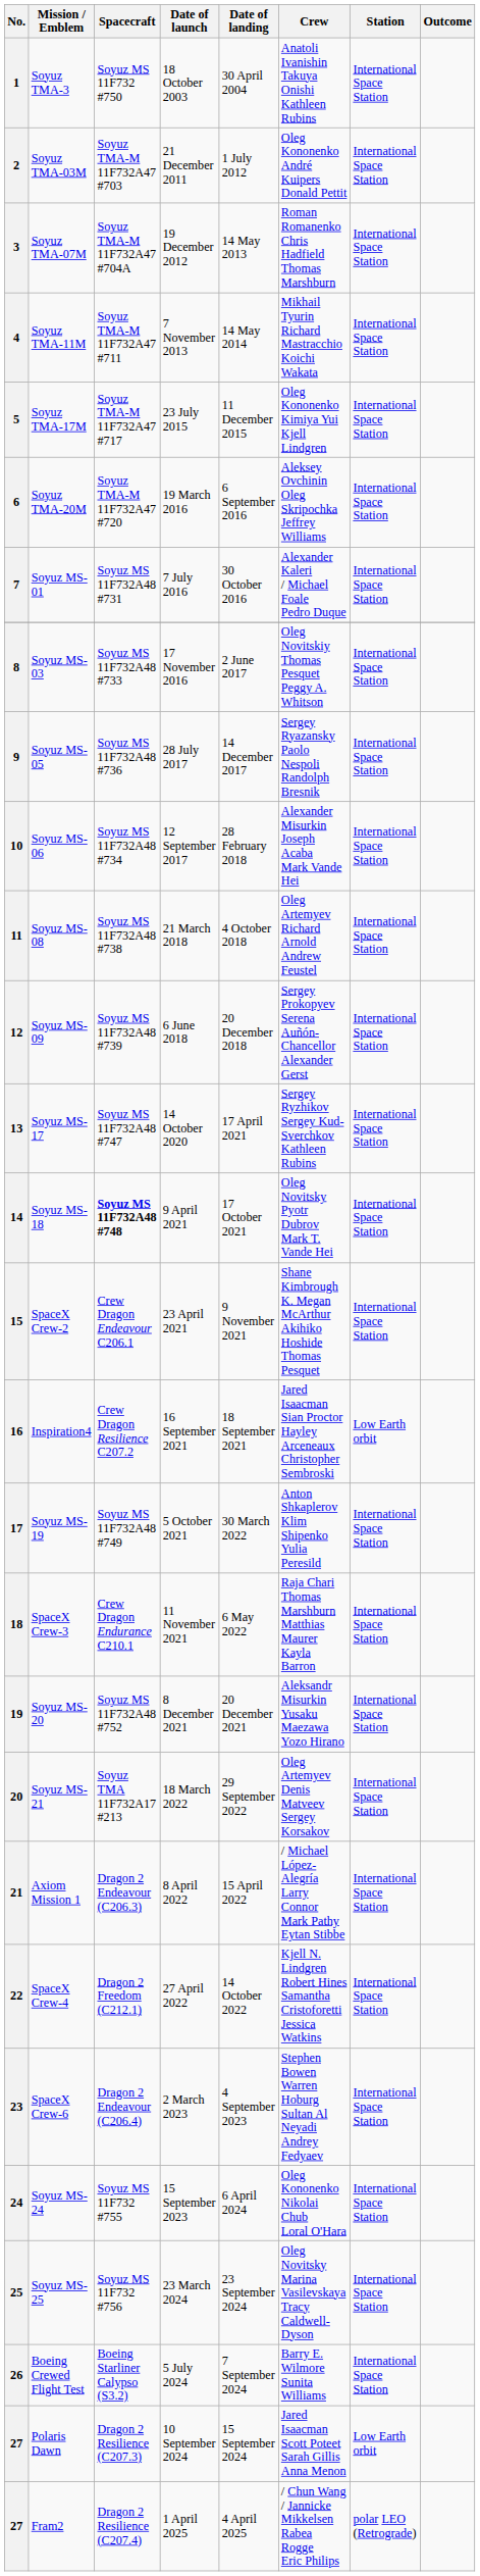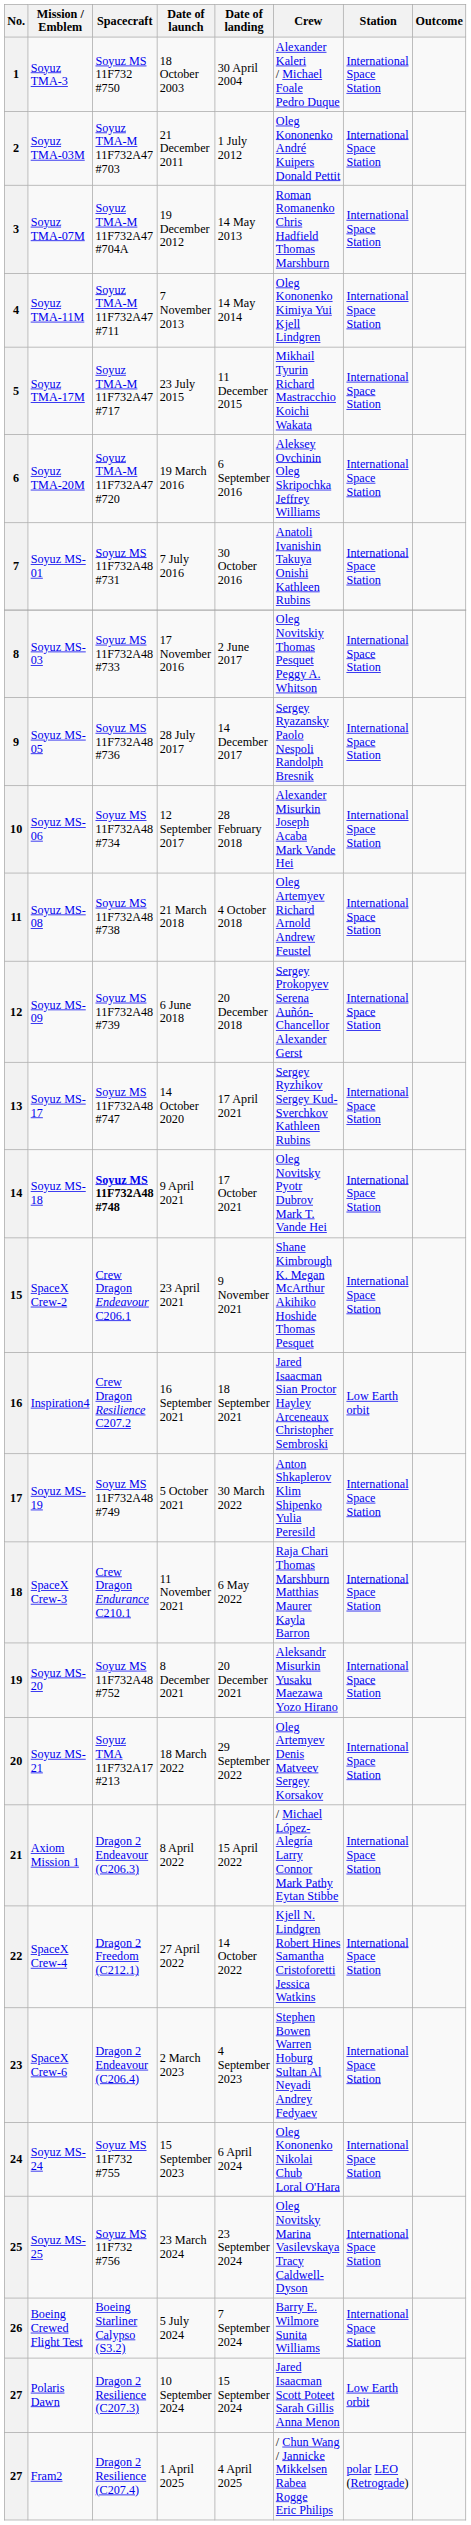1 | Crew: Anatoli Ivanishin Takuya Onishi Kathleen Rubins -> Alexander Kaleri / Michael Foale Pedro Duque
4 | Crew: Mikhail Tyurin Richard Mastracchio Koichi Wakata -> Oleg Kononenko Kimiya Yui Kjell Lindgren
5 | Crew: Oleg Kononenko Kimiya Yui Kjell Lindgren -> Mikhail Tyurin Richard Mastracchio Koichi Wakata
7 | Crew: Alexander Kaleri / Michael Foale Pedro Duque -> Anatoli Ivanishin Takuya Onishi Kathleen Rubins
